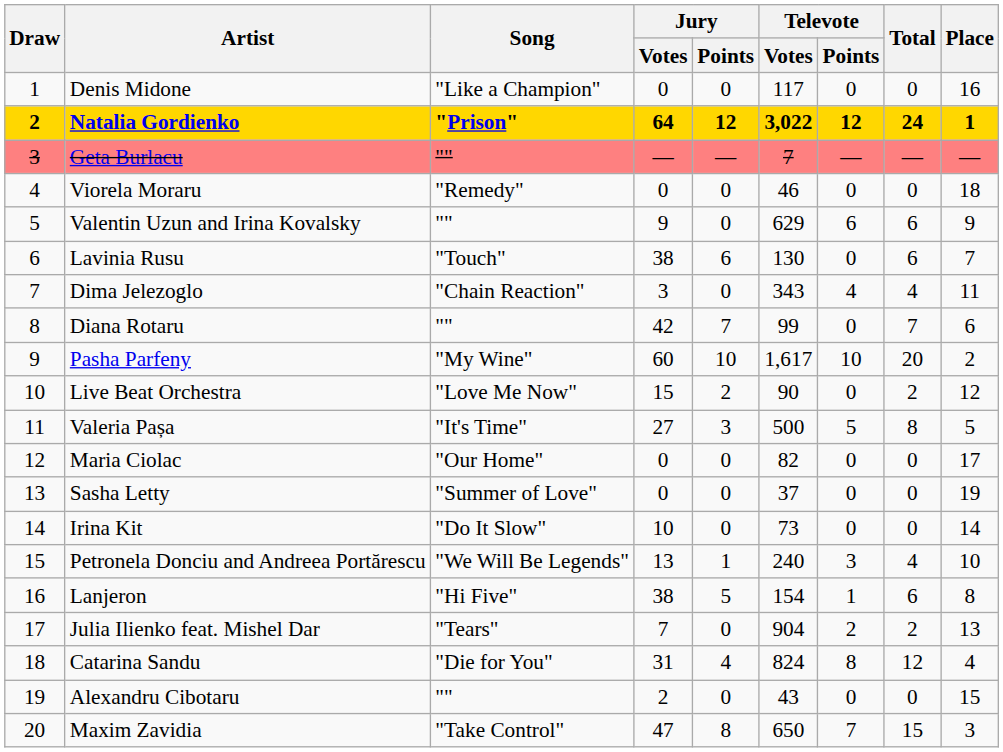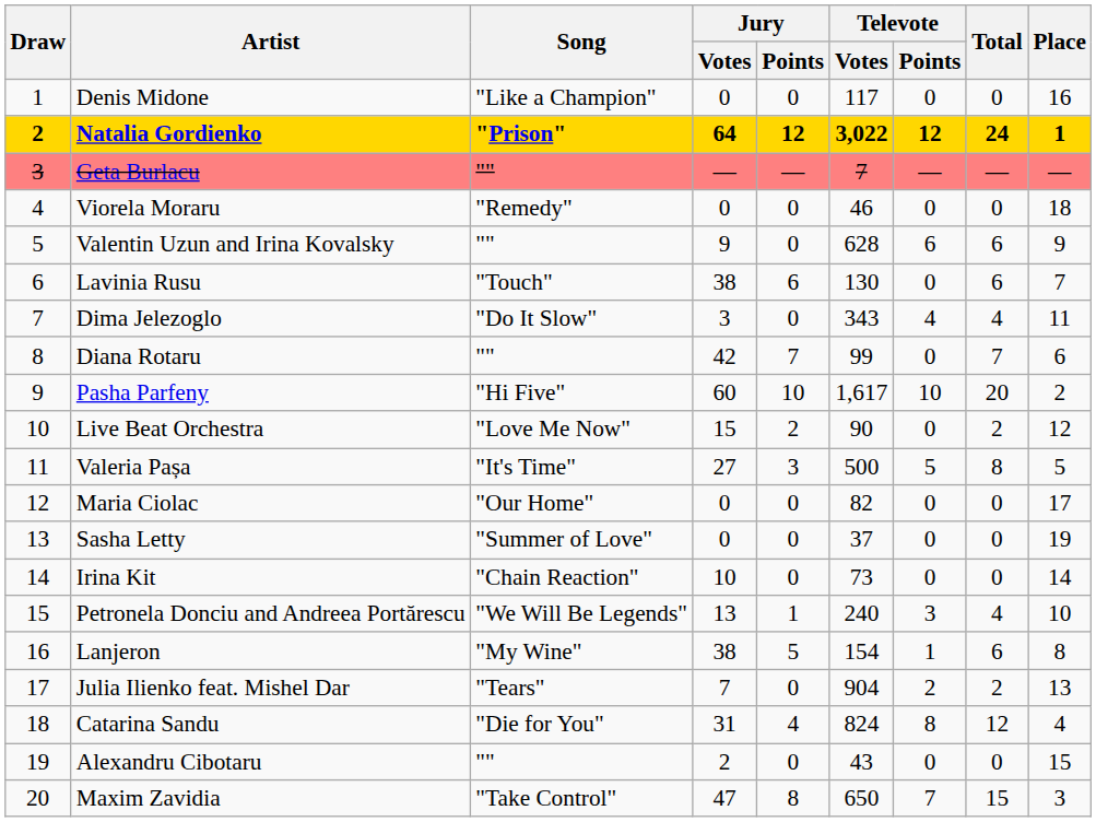Valentin Uzun and Irina Kovalsky | Televote / Votes: 629 -> 628
Dima Jelezoglo | Song: "Chain Reaction" -> "Do It Slow"
Pasha Parfeny | Song: "My Wine" -> "Hi Five"
Irina Kit | Song: "Do It Slow" -> "Chain Reaction"
Lanjeron | Song: "Hi Five" -> "My Wine"
